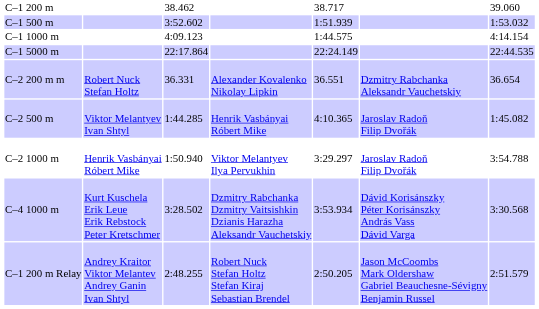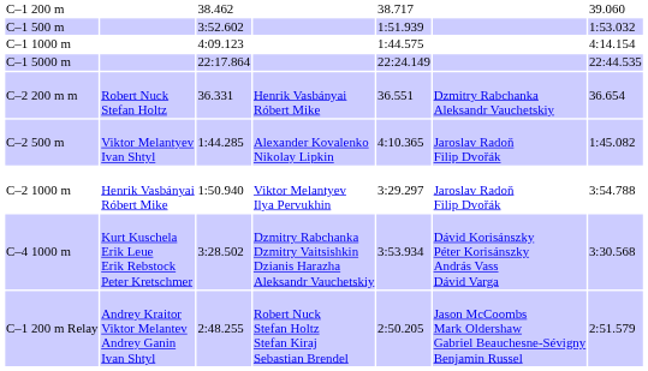C–2 200 m m | column 4: Alexander Kovalenko Nikolay Lipkin -> Henrik Vasbányai Róbert Mike
C–2 500 m | column 4: Henrik Vasbányai Róbert Mike -> Alexander Kovalenko Nikolay Lipkin
